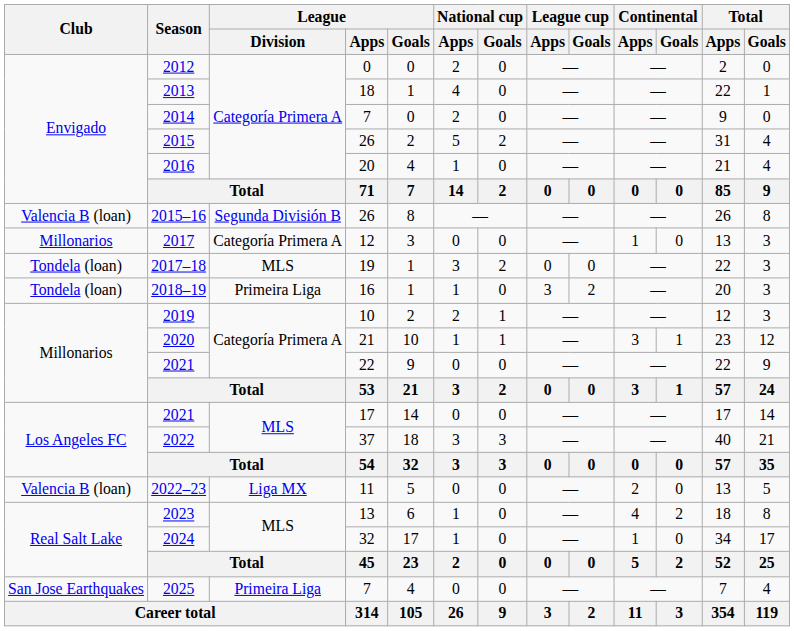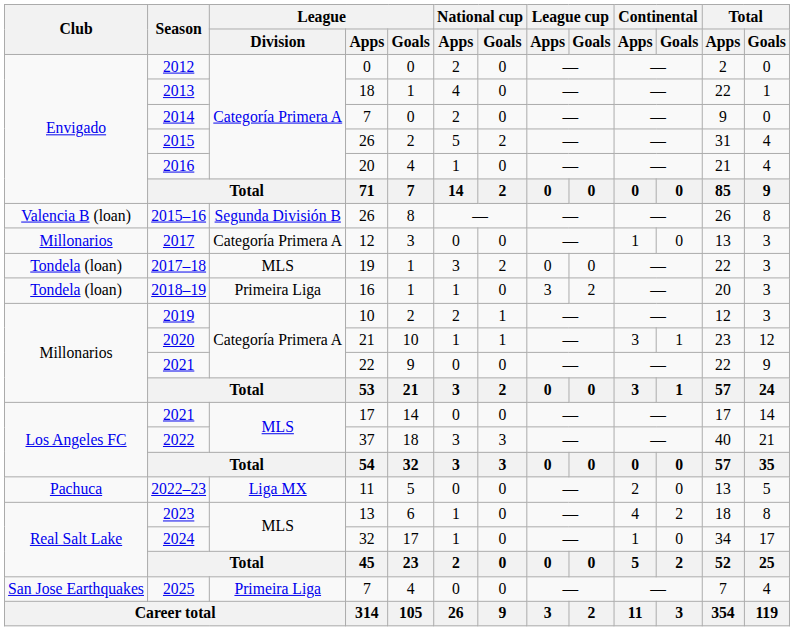2022–23 | Club: Valencia B (loan) -> Pachuca
